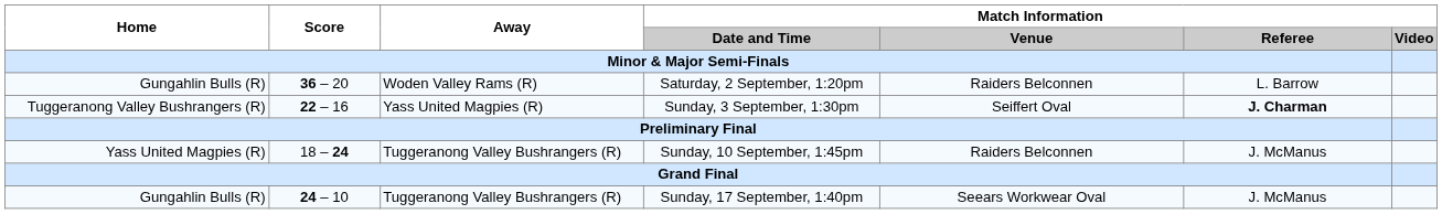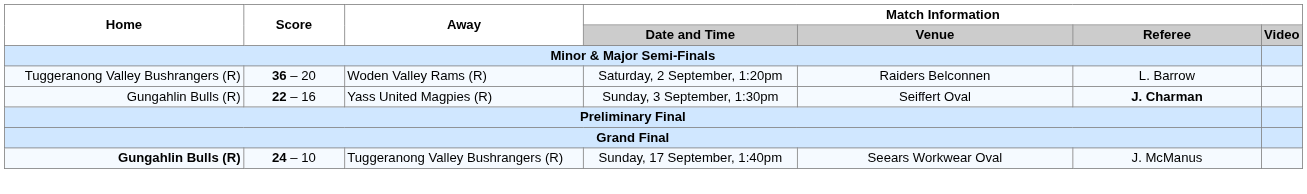Saturday, 2 September, 1:20pm | Home: Gungahlin Bulls (R) -> Tuggeranong Valley Bushrangers (R)
Sunday, 3 September, 1:30pm | Home: Tuggeranong Valley Bushrangers (R) -> Gungahlin Bulls (R)
- row: Yass United Magpies (R) | 18 – 24 | Tuggeranong Valley Bushrangers (R) | Sunday, 10 September, 1:45pm | Raiders Belconnen | J. McManus
Sunday, 17 September, 1:40pm | Home: normal -> bold
